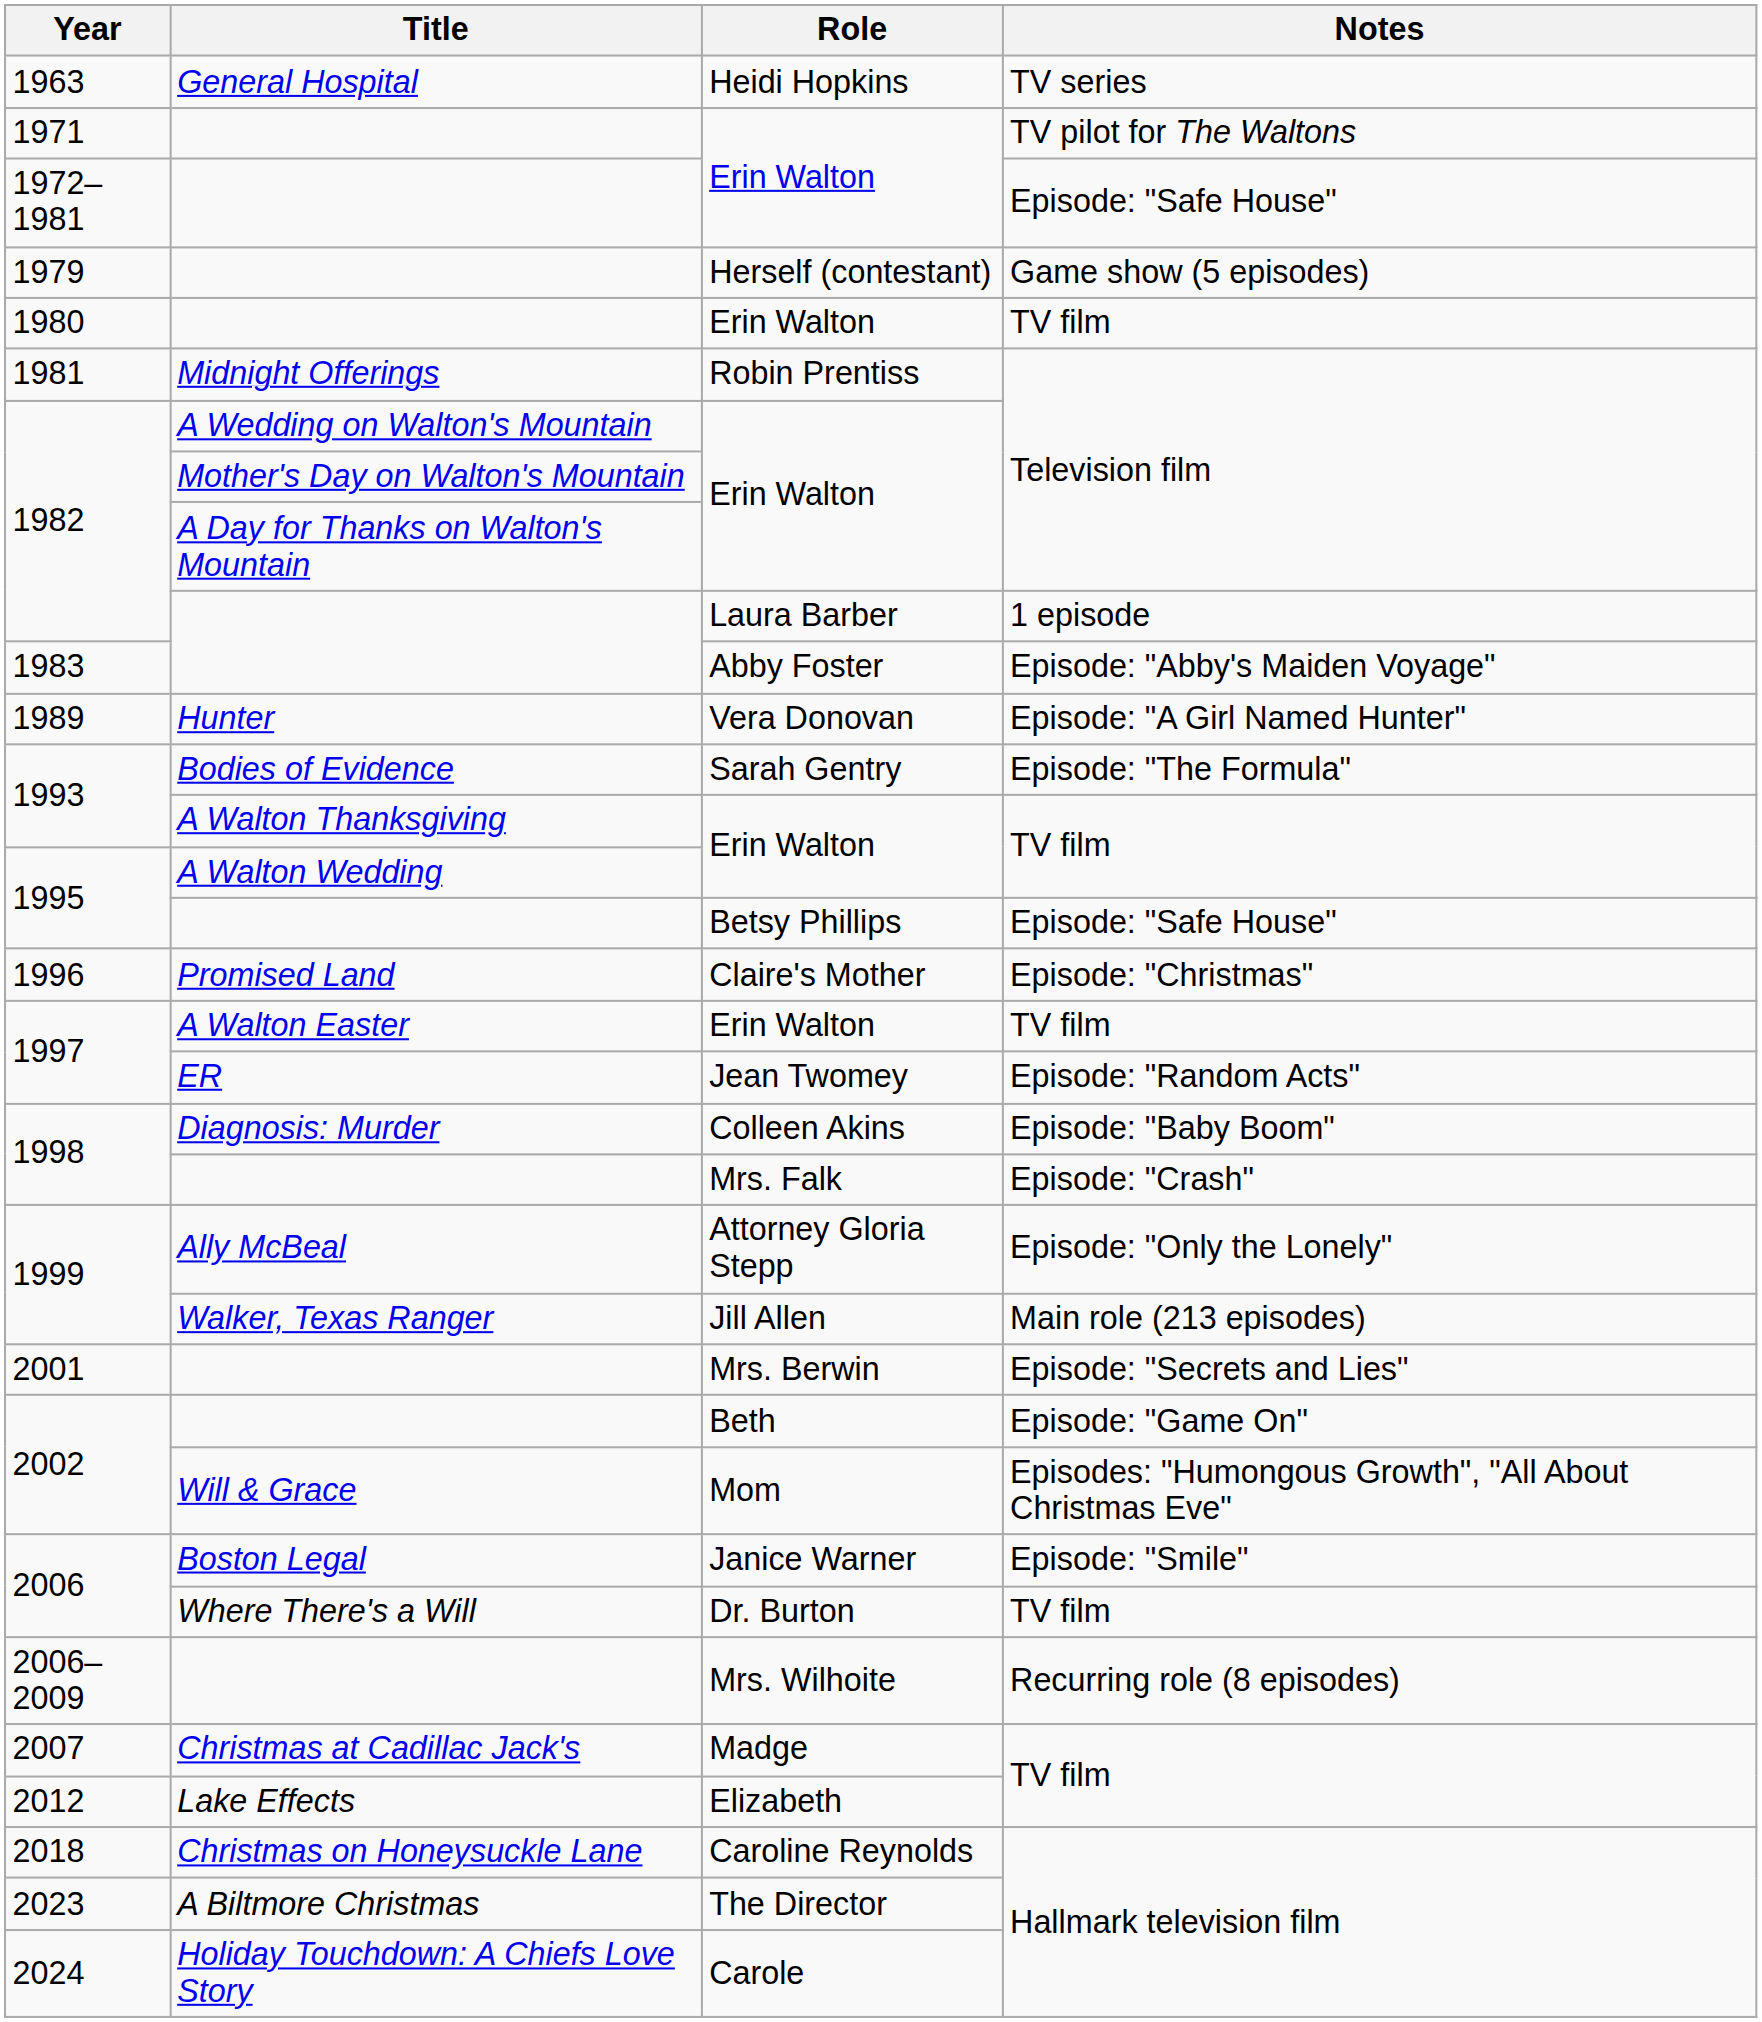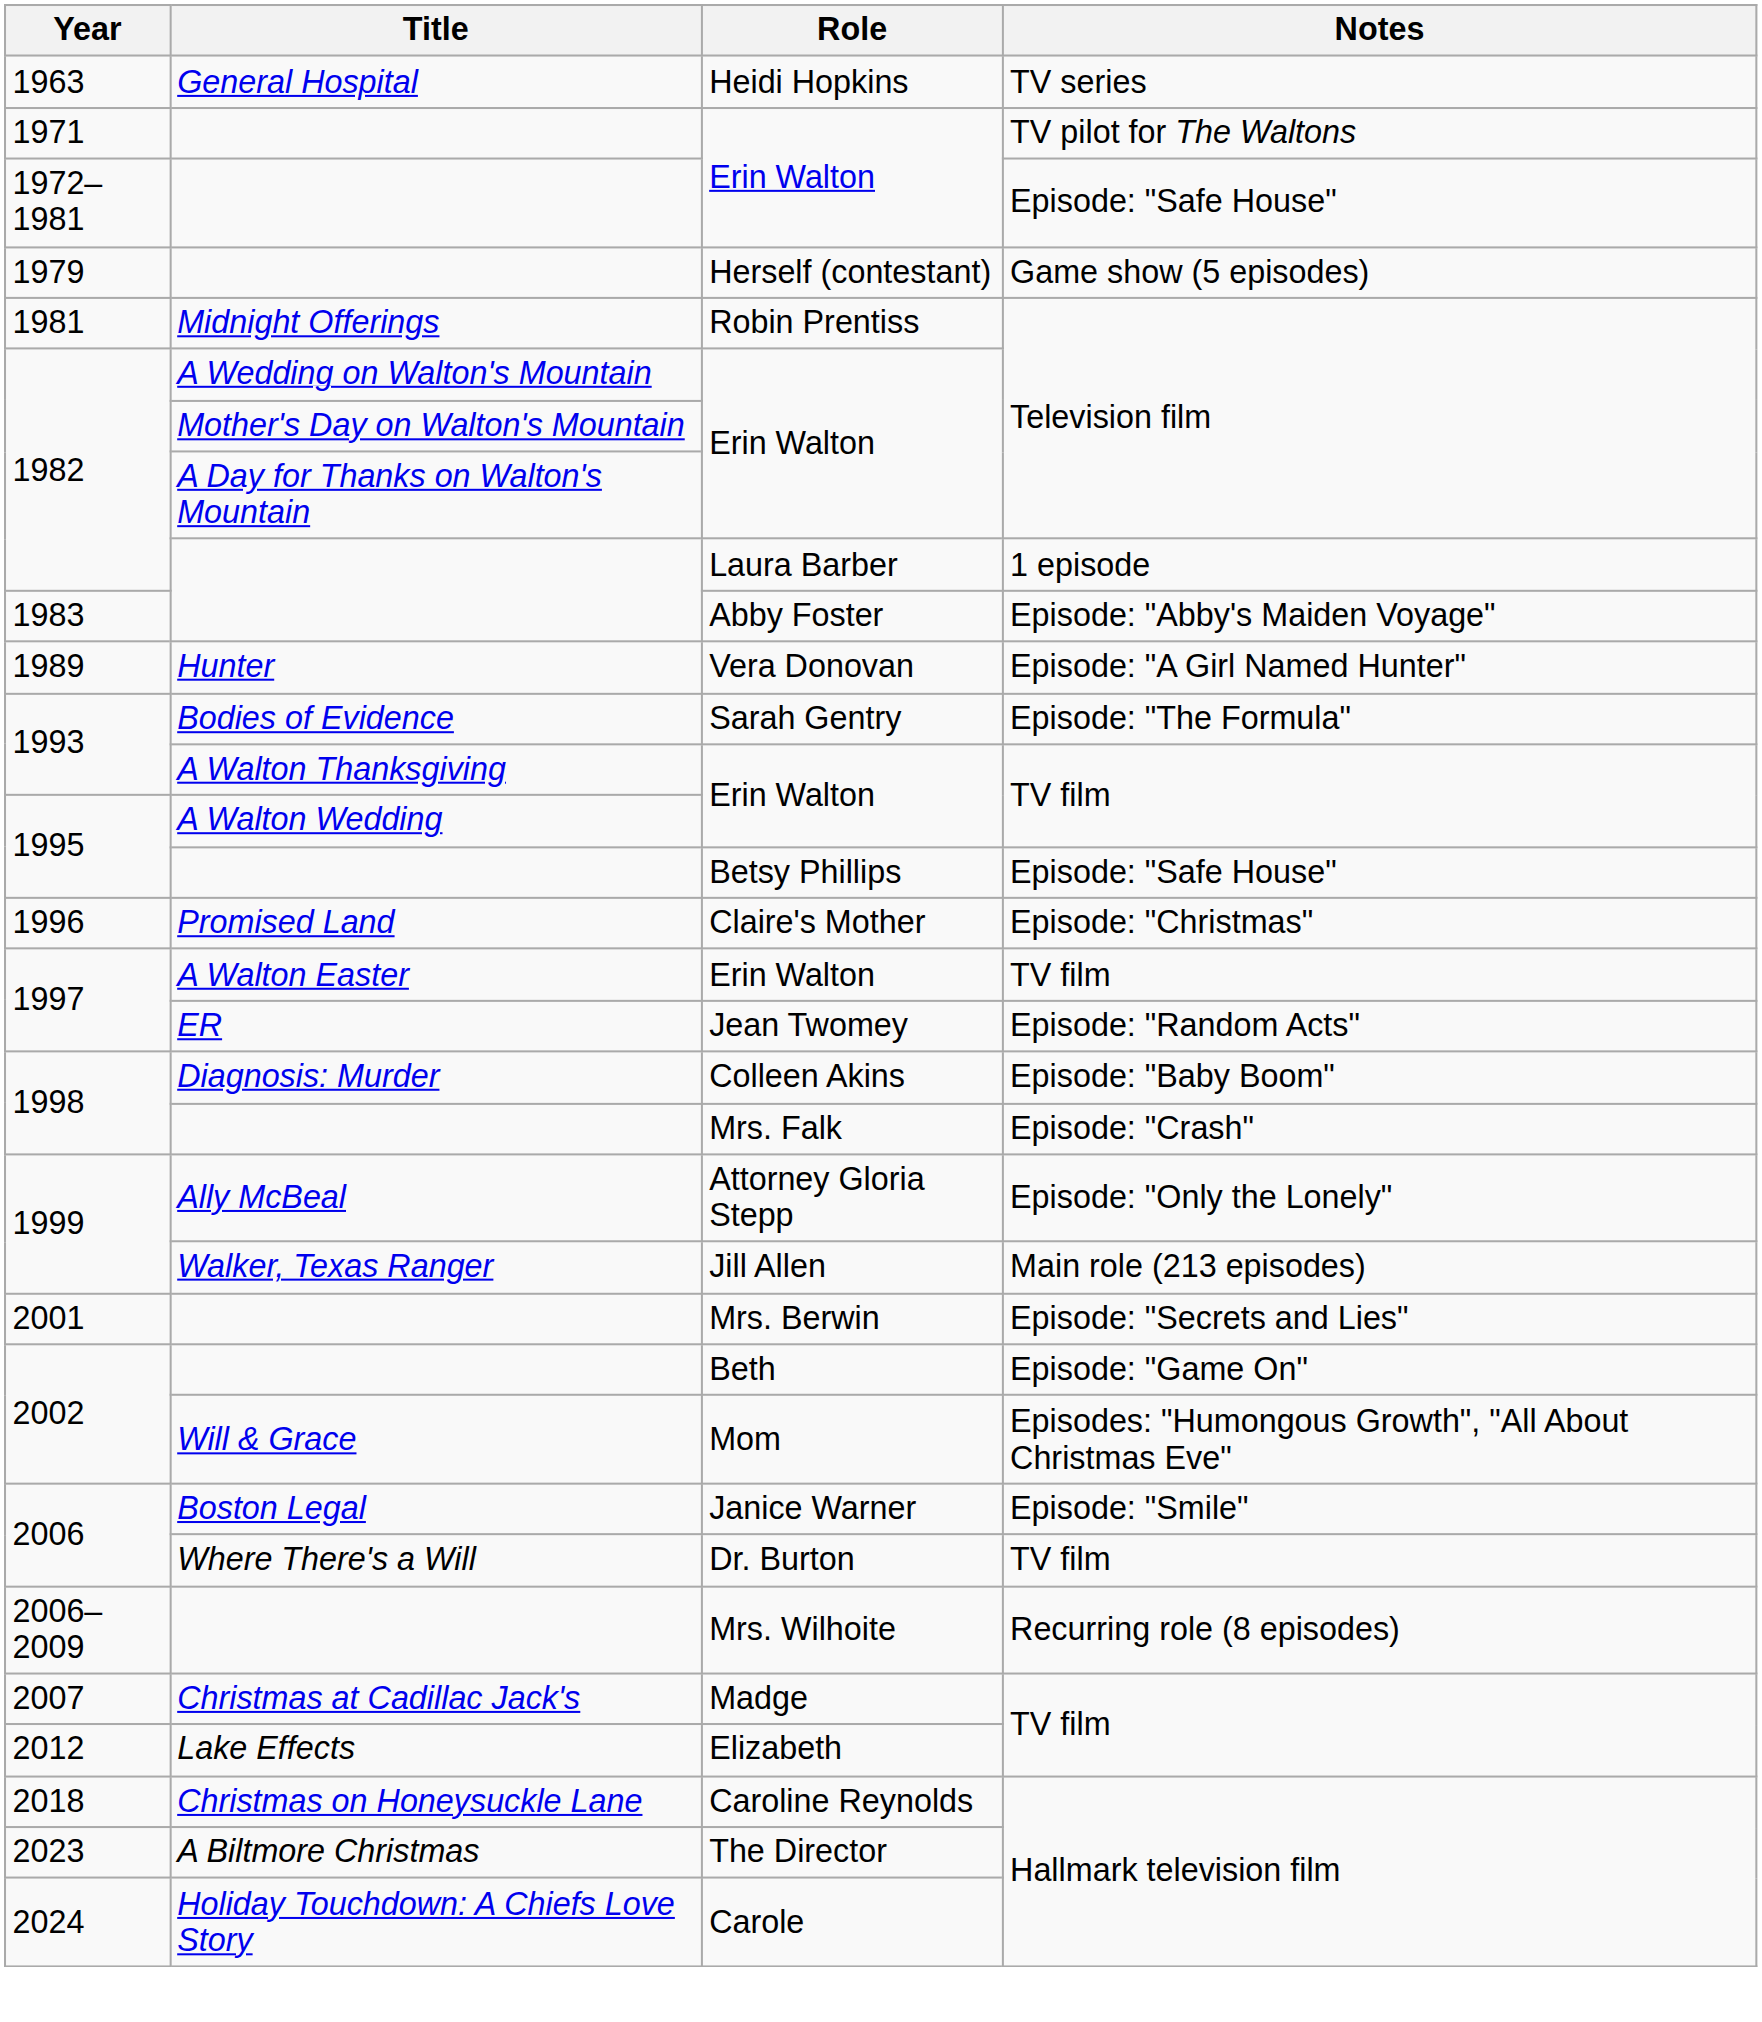- row: 1980 | Erin Walton | TV film
